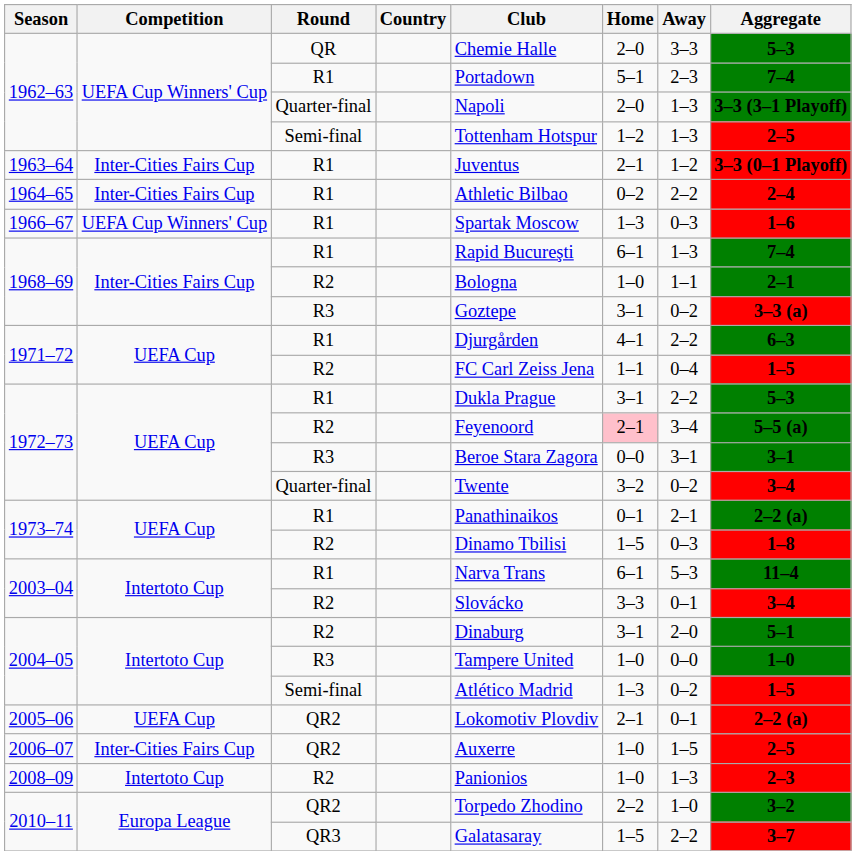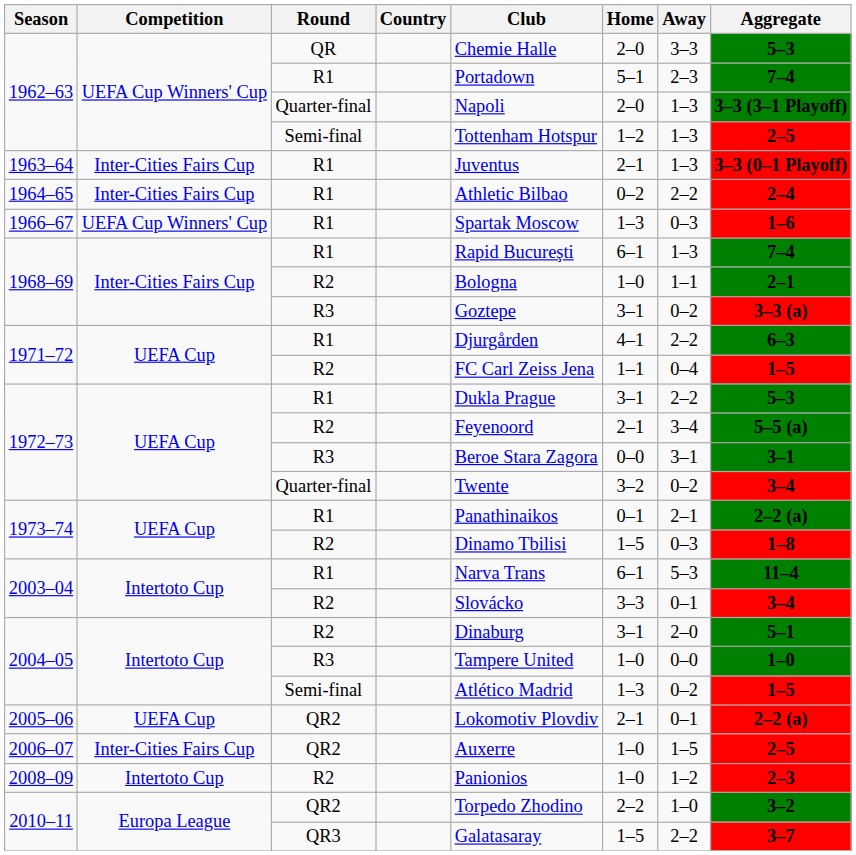1963–64 | Away: 1–2 -> 1–3
1972–73 / R2 | Home: pink background -> no background
2008–09 | Away: 1–3 -> 1–2
